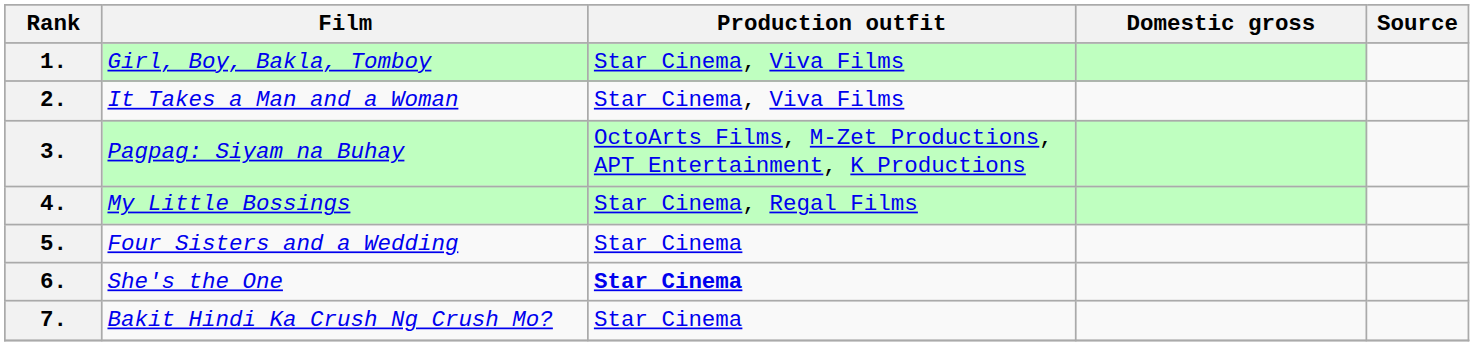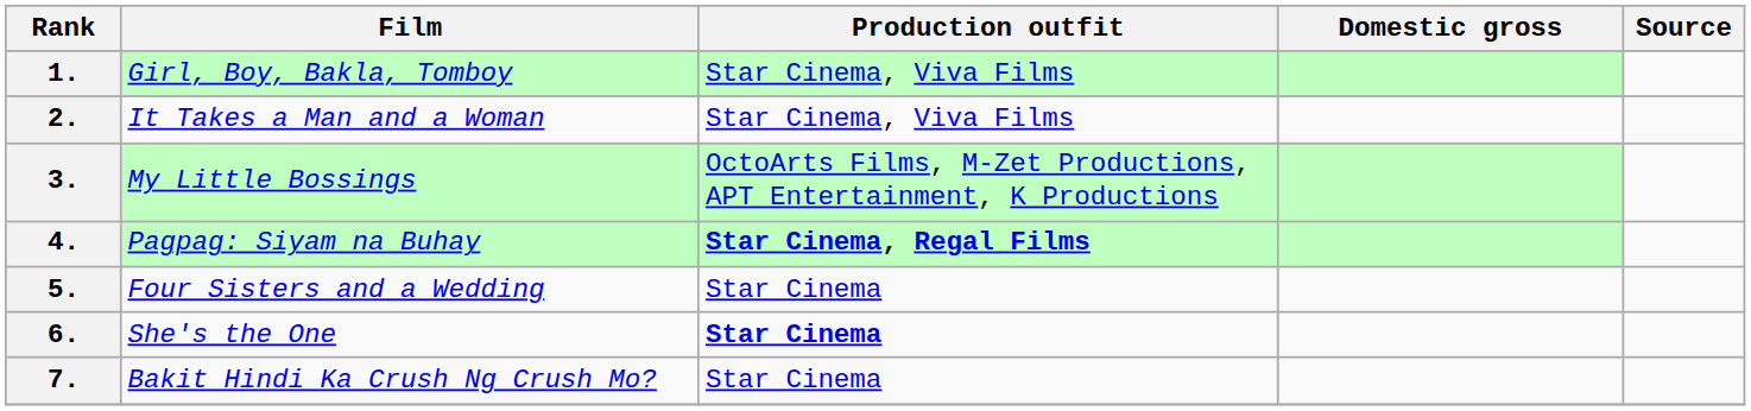3. | Film: Pagpag: Siyam na Buhay -> My Little Bossings
4. | Film: My Little Bossings -> Pagpag: Siyam na Buhay
4. | Production outfit: normal -> bold
